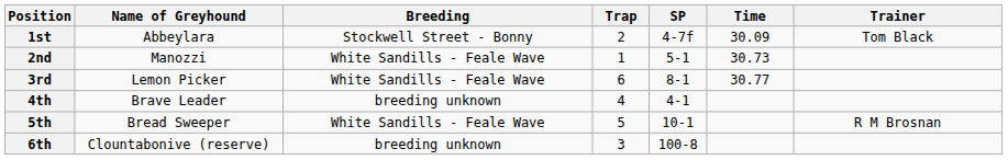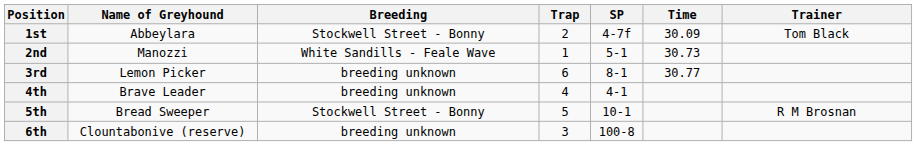3rd | Breeding: White Sandills - Feale Wave -> breeding unknown
5th | Breeding: White Sandills - Feale Wave -> Stockwell Street - Bonny
